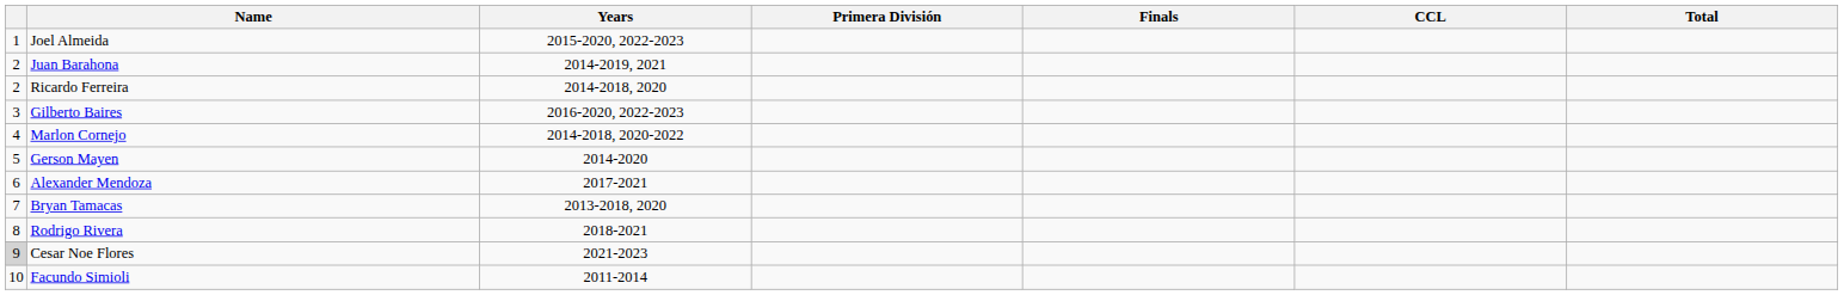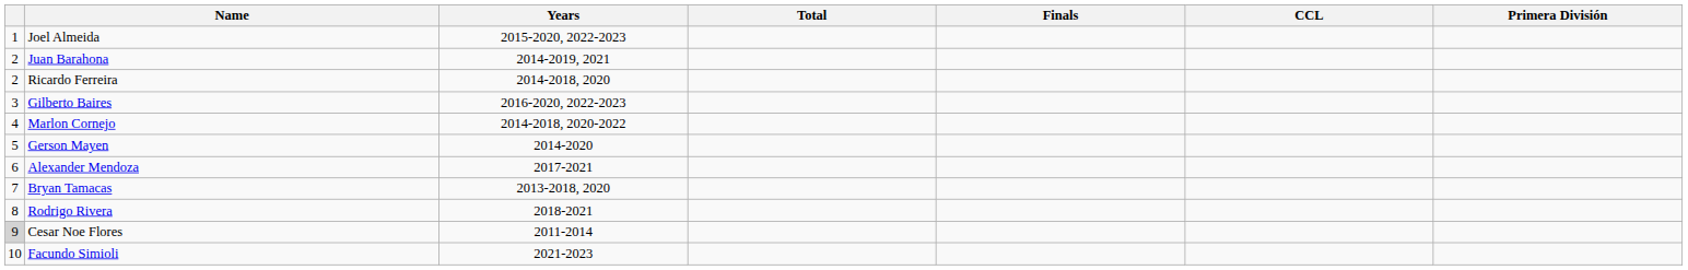columns swapped: Primera División <-> Total
Cesar Noe Flores | Years: 2021-2023 -> 2011-2014
Facundo Simioli | Years: 2011-2014 -> 2021-2023
